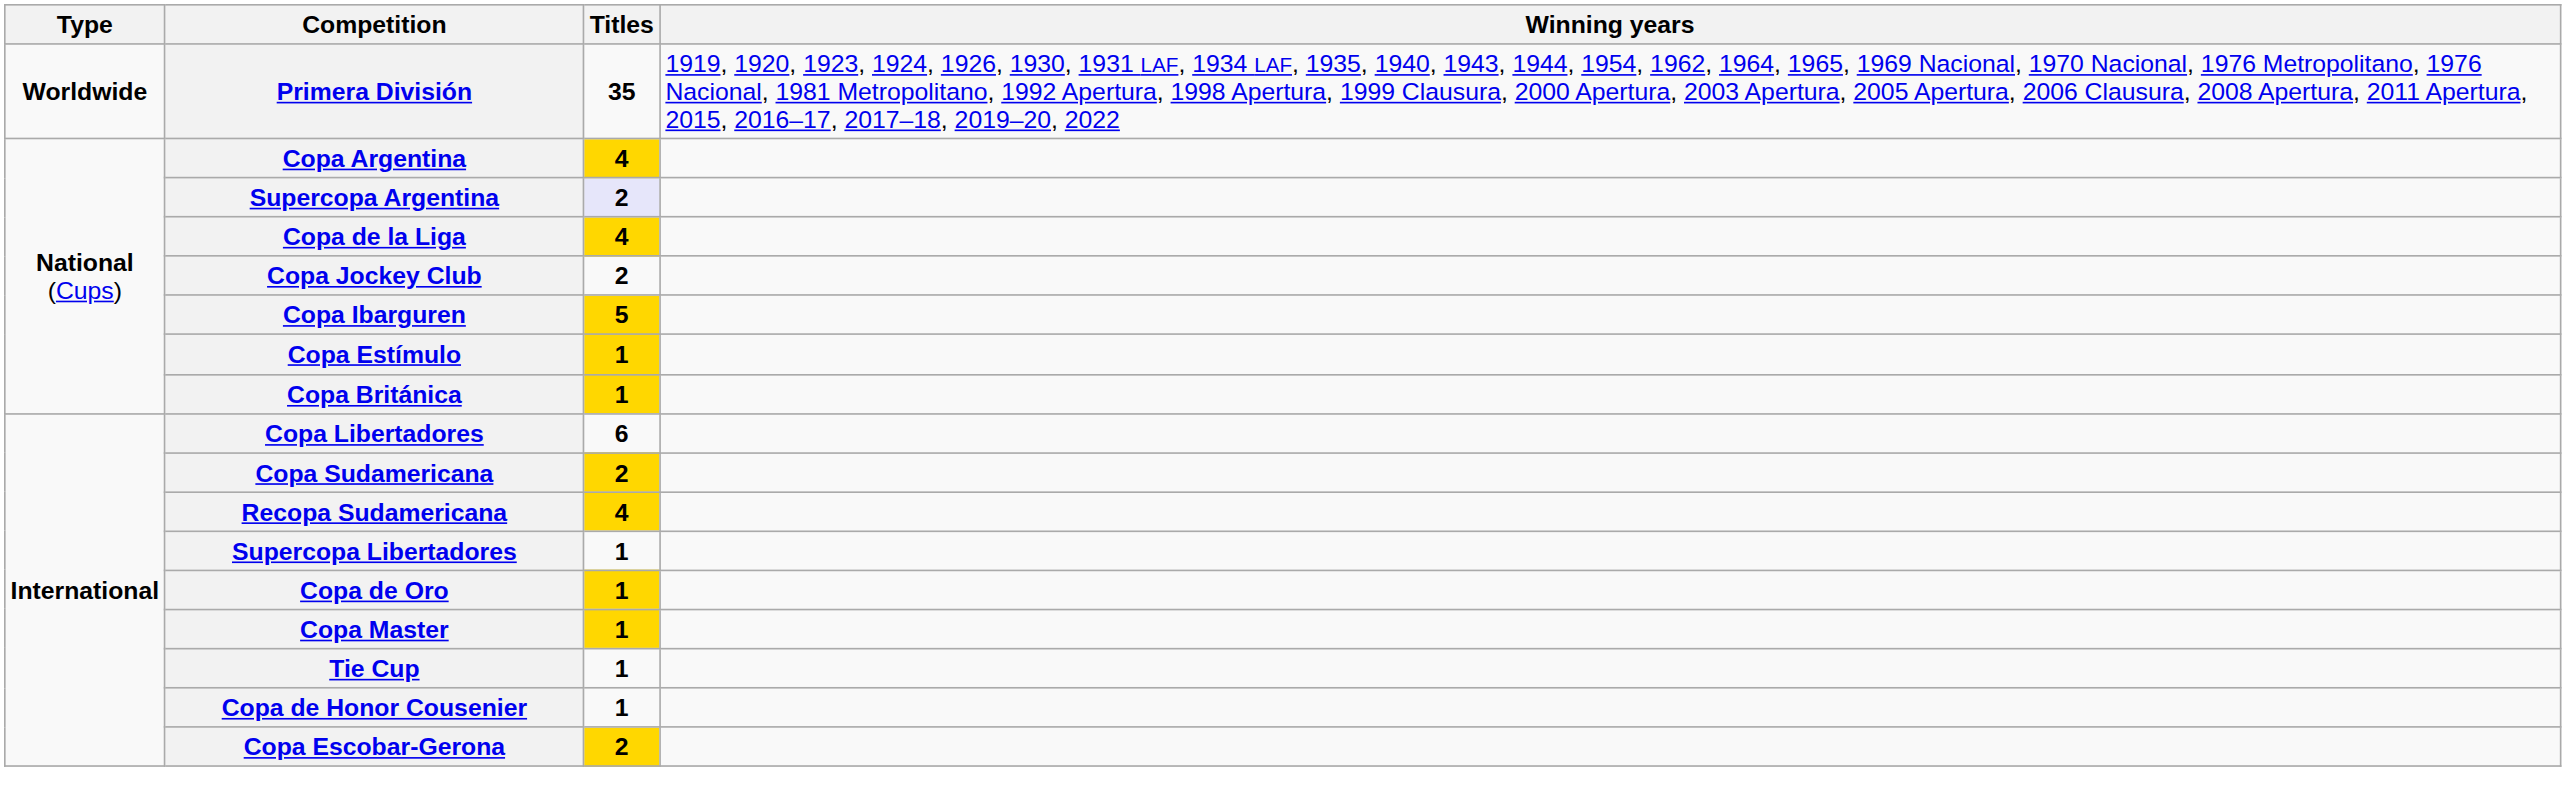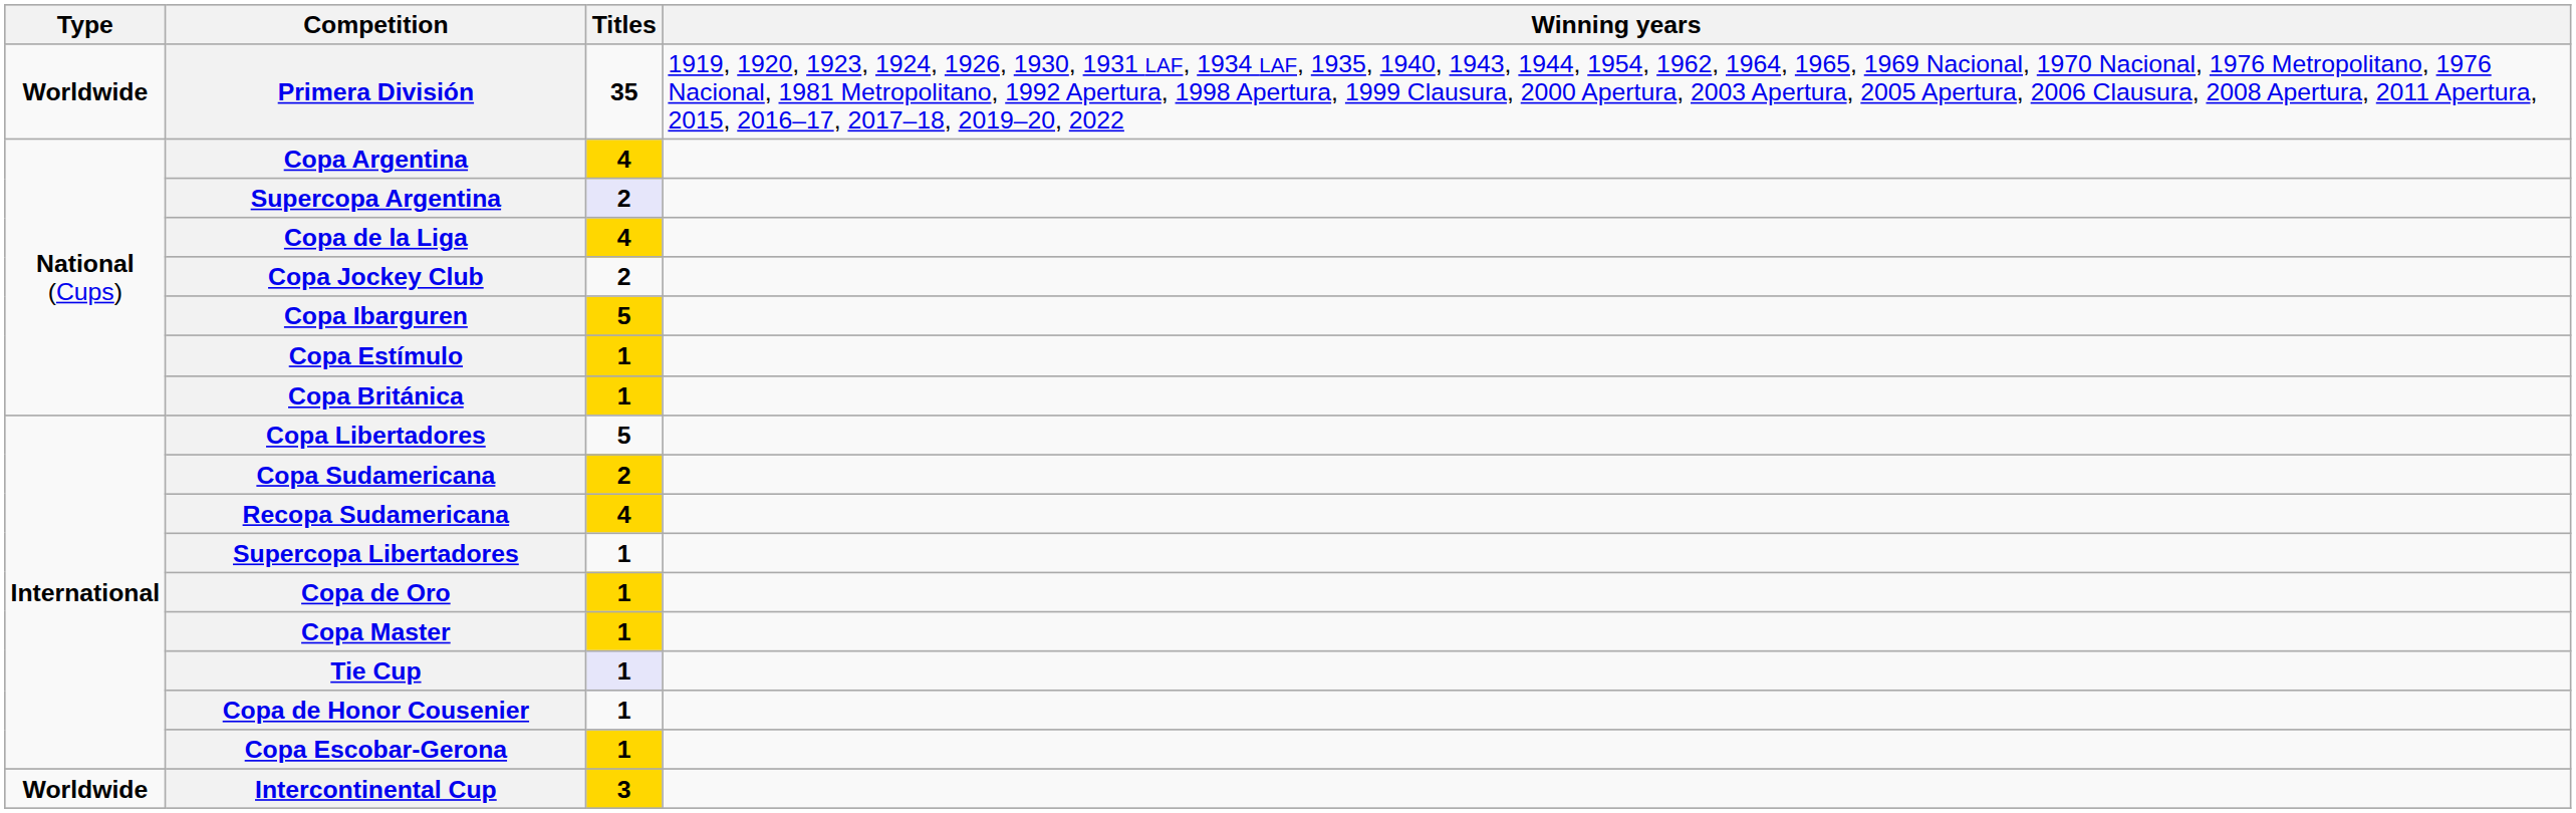Copa Libertadores | Titles: 6 -> 5
Tie Cup | Titles: no background -> lavender background
Copa Escobar-Gerona | Titles: 2 -> 1
+ row: Worldwide | Intercontinental Cup | 3
